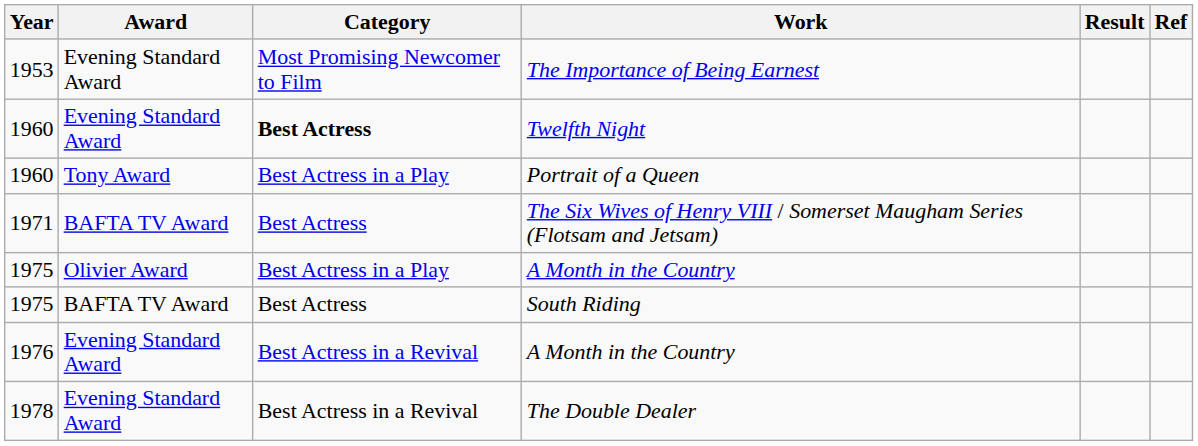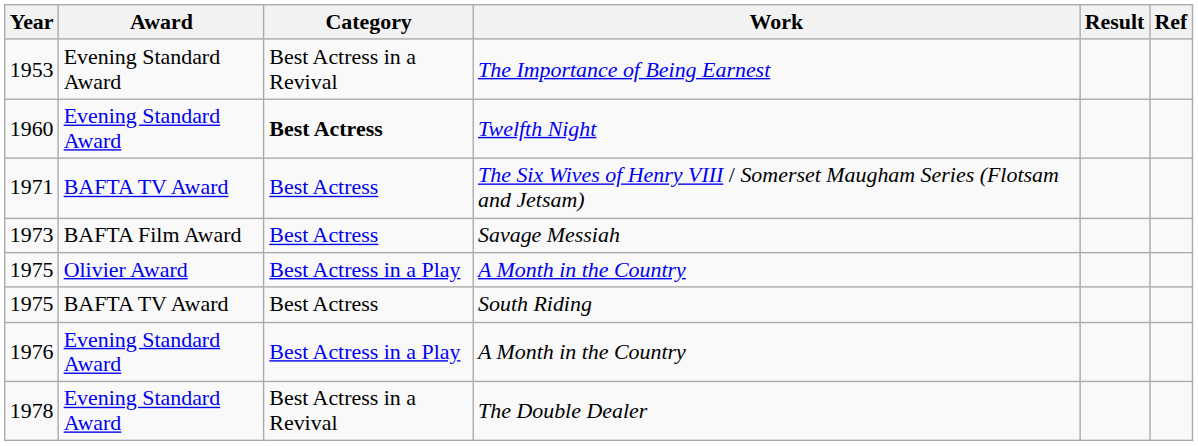The Importance of Being Earnest | Category: Most Promising Newcomer to Film -> Best Actress in a Revival
- row: 1960 | Tony Award | Best Actress in a Play | Portrait of a Queen
+ row: 1973 | BAFTA Film Award | Best Actress | Savage Messiah
1976 / A Month in the Country | Category: Best Actress in a Revival -> Best Actress in a Play
